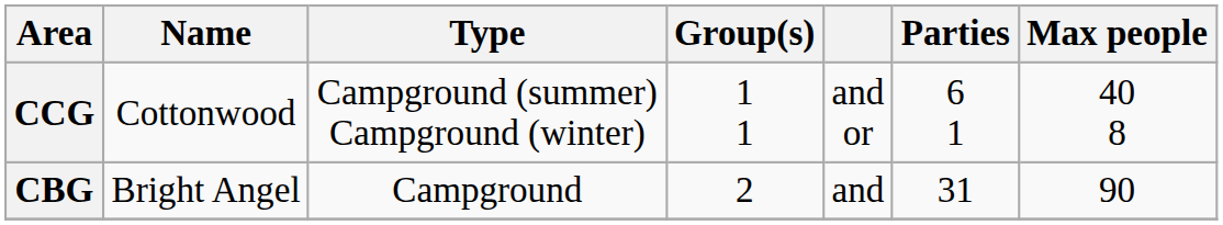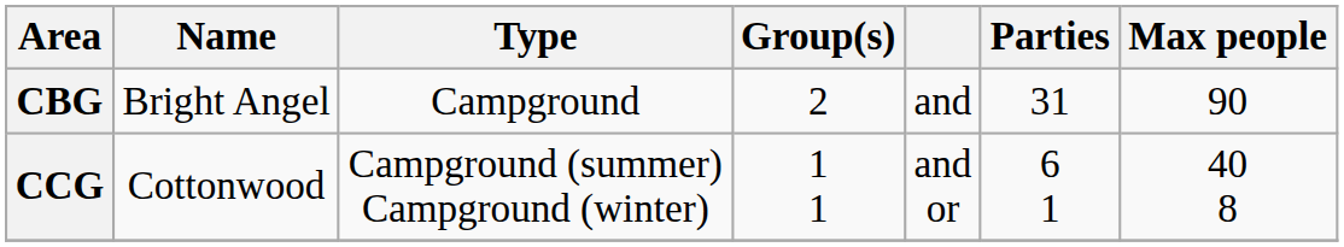rows swapped: CCG <-> CBG
